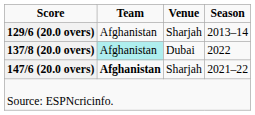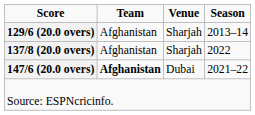137/8 (20.0 overs) | Team: paleturquoise background -> no background
137/8 (20.0 overs) | Venue: Dubai -> Sharjah
147/6 (20.0 overs) | Venue: Sharjah -> Dubai
